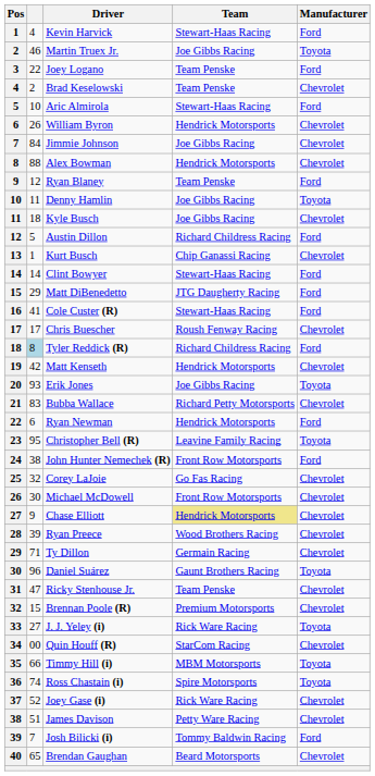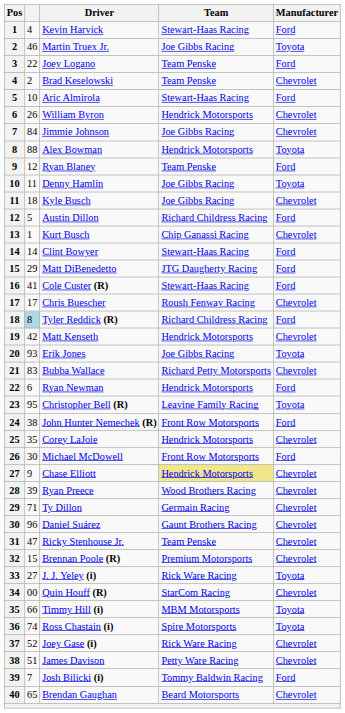Alex Bowman | Manufacturer: Chevrolet -> Toyota
Corey LaJoie | column 2: 32 -> 35
Corey LaJoie | Team: Go Fas Racing -> Hendrick Motorsports
Michael McDowell | Manufacturer: Chevrolet -> Ford
Daniel Suárez | Manufacturer: Toyota -> Chevrolet
